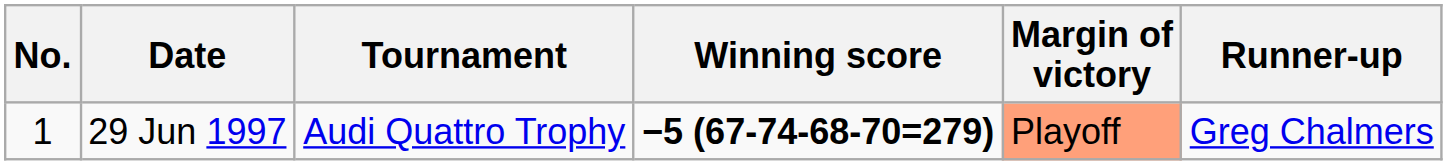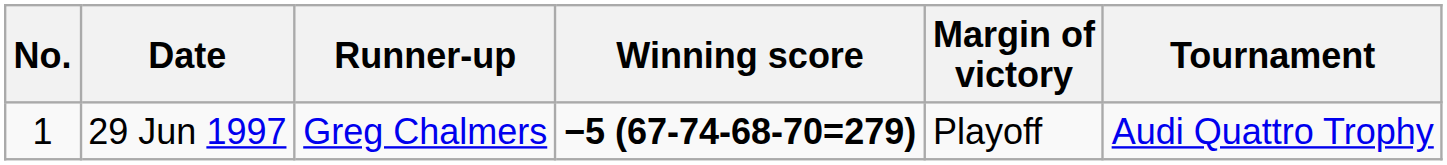columns swapped: Tournament <-> Runner-up
29 Jun 1997 | Margin of victory: lightsalmon background -> no background
